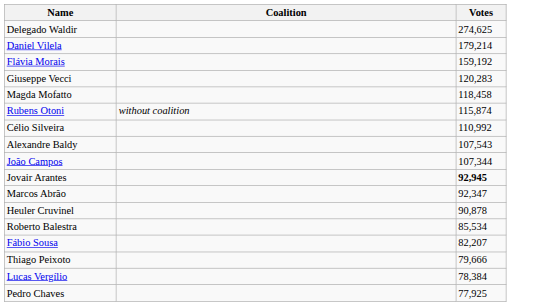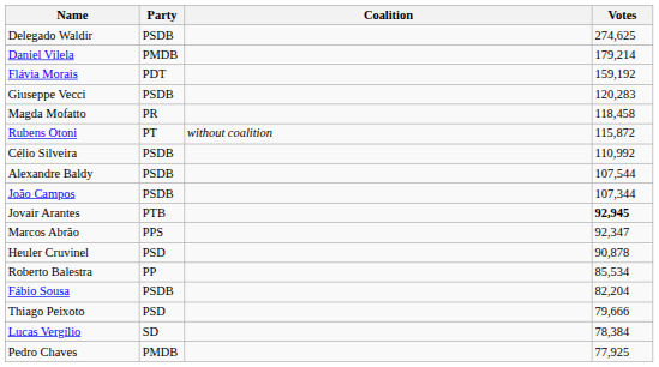+ column: Party | PSDB | PMDB | PDT | PSDB | PR | PT | PSDB | PSDB | PSDB | PTB | PPS | PSD | PP | PSDB | PSD | SD | PMDB
Rubens Otoni | Votes: 115,874 -> 115,872
Alexandre Baldy | Votes: 107,543 -> 107,544
Fábio Sousa | Votes: 82,207 -> 82,204
